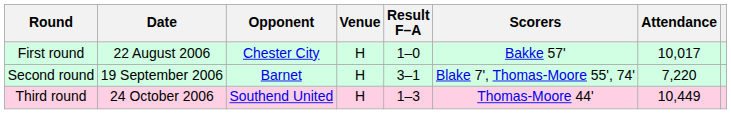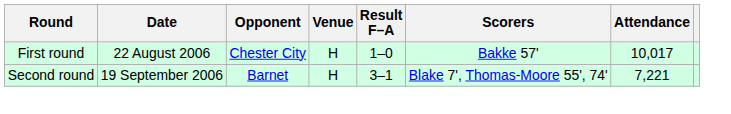Second round | Attendance: 7,220 -> 7,221
- row: Third round | 24 October 2006 | Southend United | H | 1–3 | Thomas-Moore 44' | 10,449
